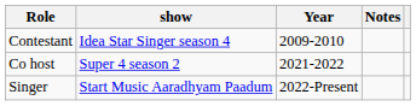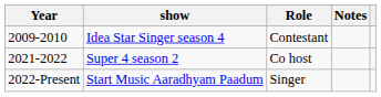columns swapped: Year <-> Role
